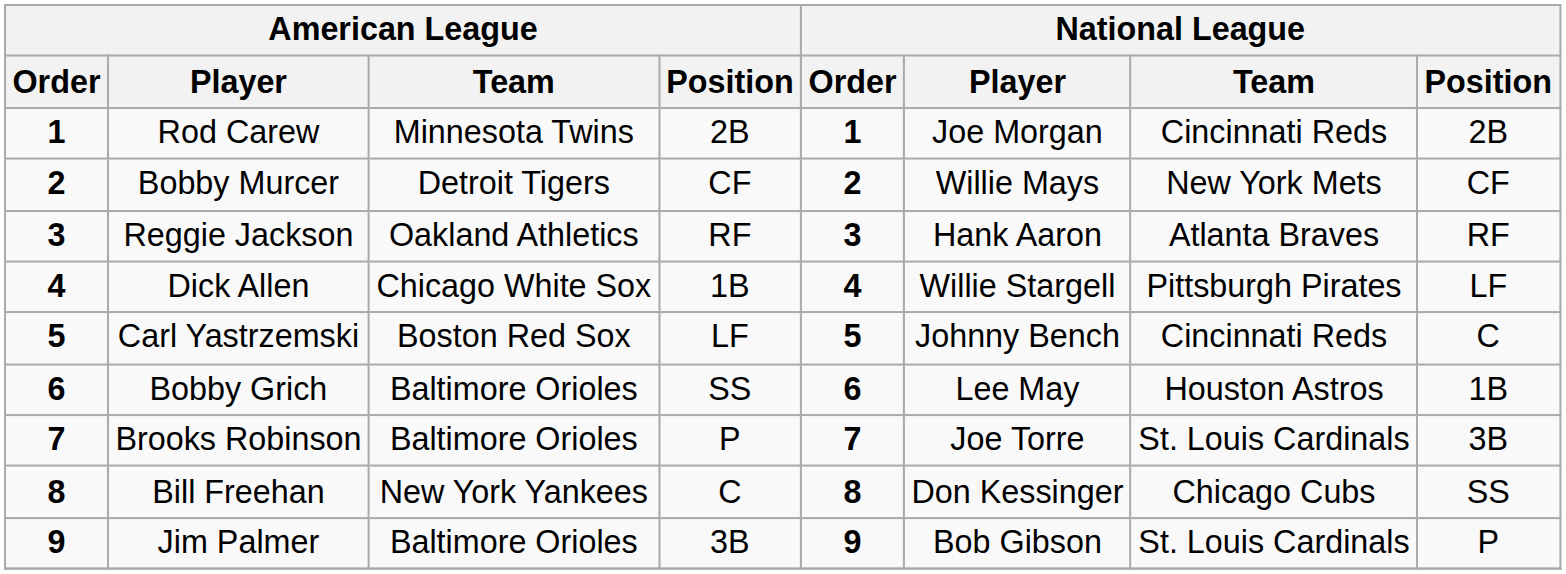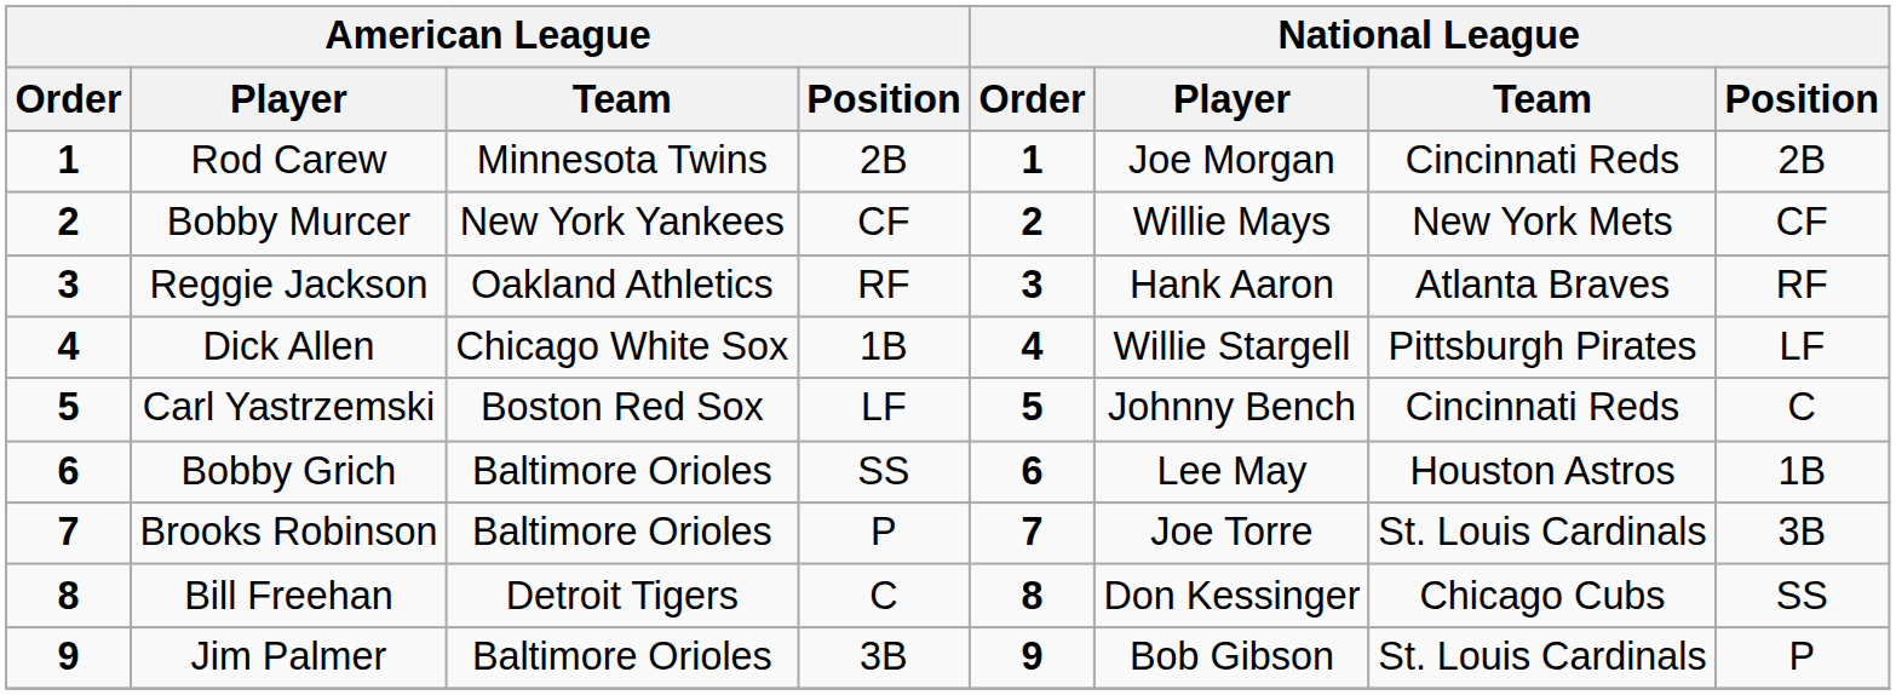Bobby Murcer | American League / Team: Detroit Tigers -> New York Yankees
Bill Freehan | American League / Team: New York Yankees -> Detroit Tigers
